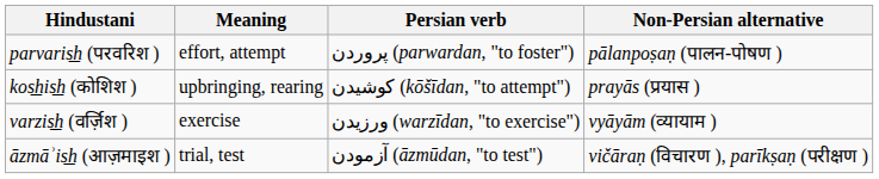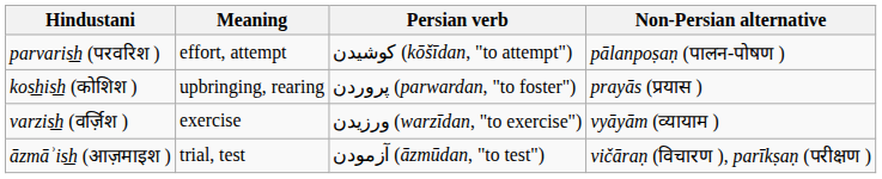parvaris͟h (परवरिश ) | Persian verb: پروردن (parwardan, "to foster") -> کوشیدن (kōšīdan, "to attempt")
kos͟his͟h (कोशिश ) | Persian verb: کوشیدن (kōšīdan, "to attempt") -> پروردن (parwardan, "to foster")
